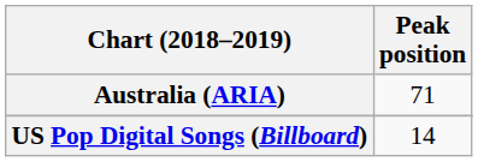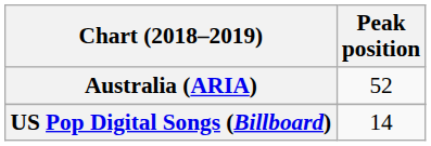Australia (ARIA) | Peak position: 71 -> 52
